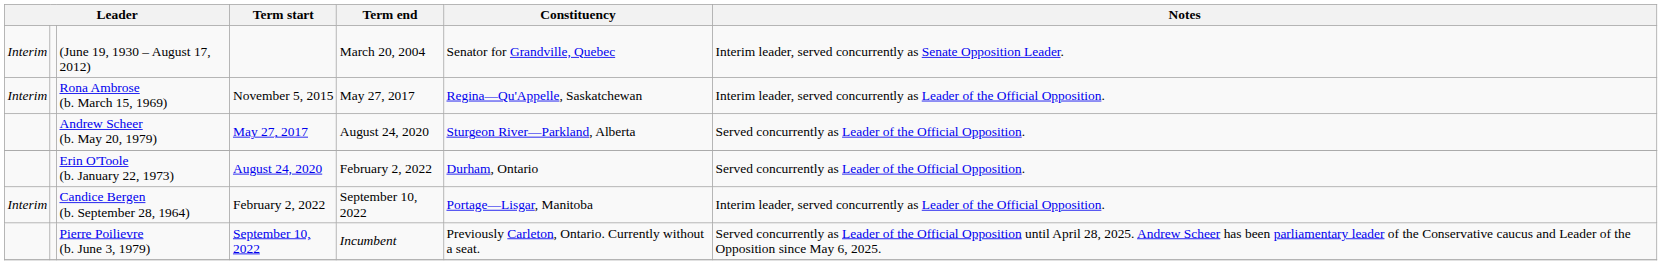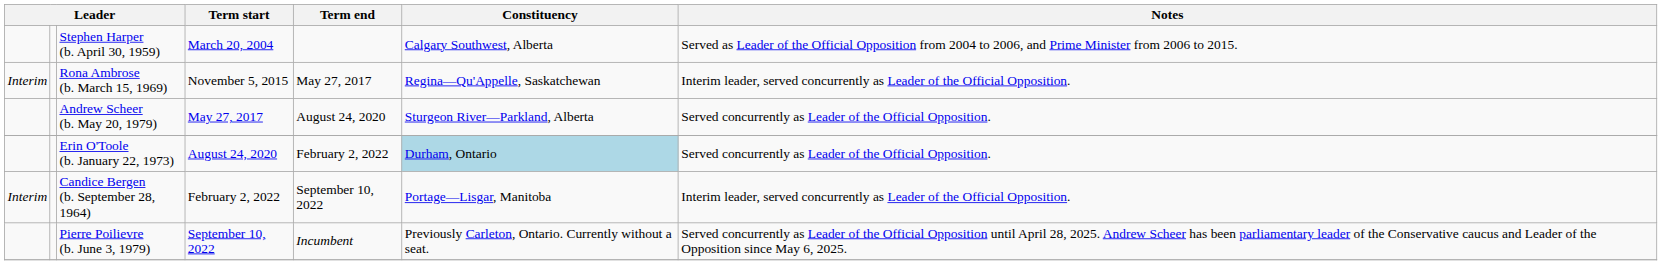- row: Interim | (June 19, 1930 – August 17, 2012) | March 20, 2004 | Senator for Grandville, Quebec | Interim leader, served concurrently as Senate Opposition Leader.
+ row: Stephen Harper (b. April 30, 1959) | March 20, 2004 | Calgary Southwest, Alberta | Served as Leader of the Official Opposition from 2004 to 2006, and Prime Minister from 2006 to 2015.
Erin O'Toole (b. January 22, 1973) | Constituency: no background -> lightblue background
